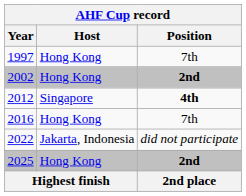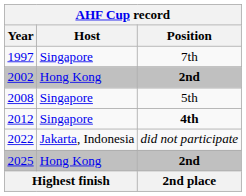1997 | Host: Hong Kong -> Singapore
+ row: 2008 | Singapore | 5th
- row: 2016 | Hong Kong | 7th
